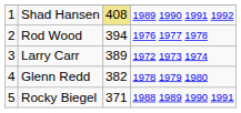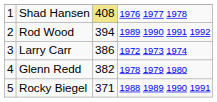Shad Hansen | column 4: 1989 1990 1991 1992 -> 1976 1977 1978
Rod Wood | column 4: 1976 1977 1978 -> 1989 1990 1991 1992
Larry Carr | column 3: 389 -> 386
